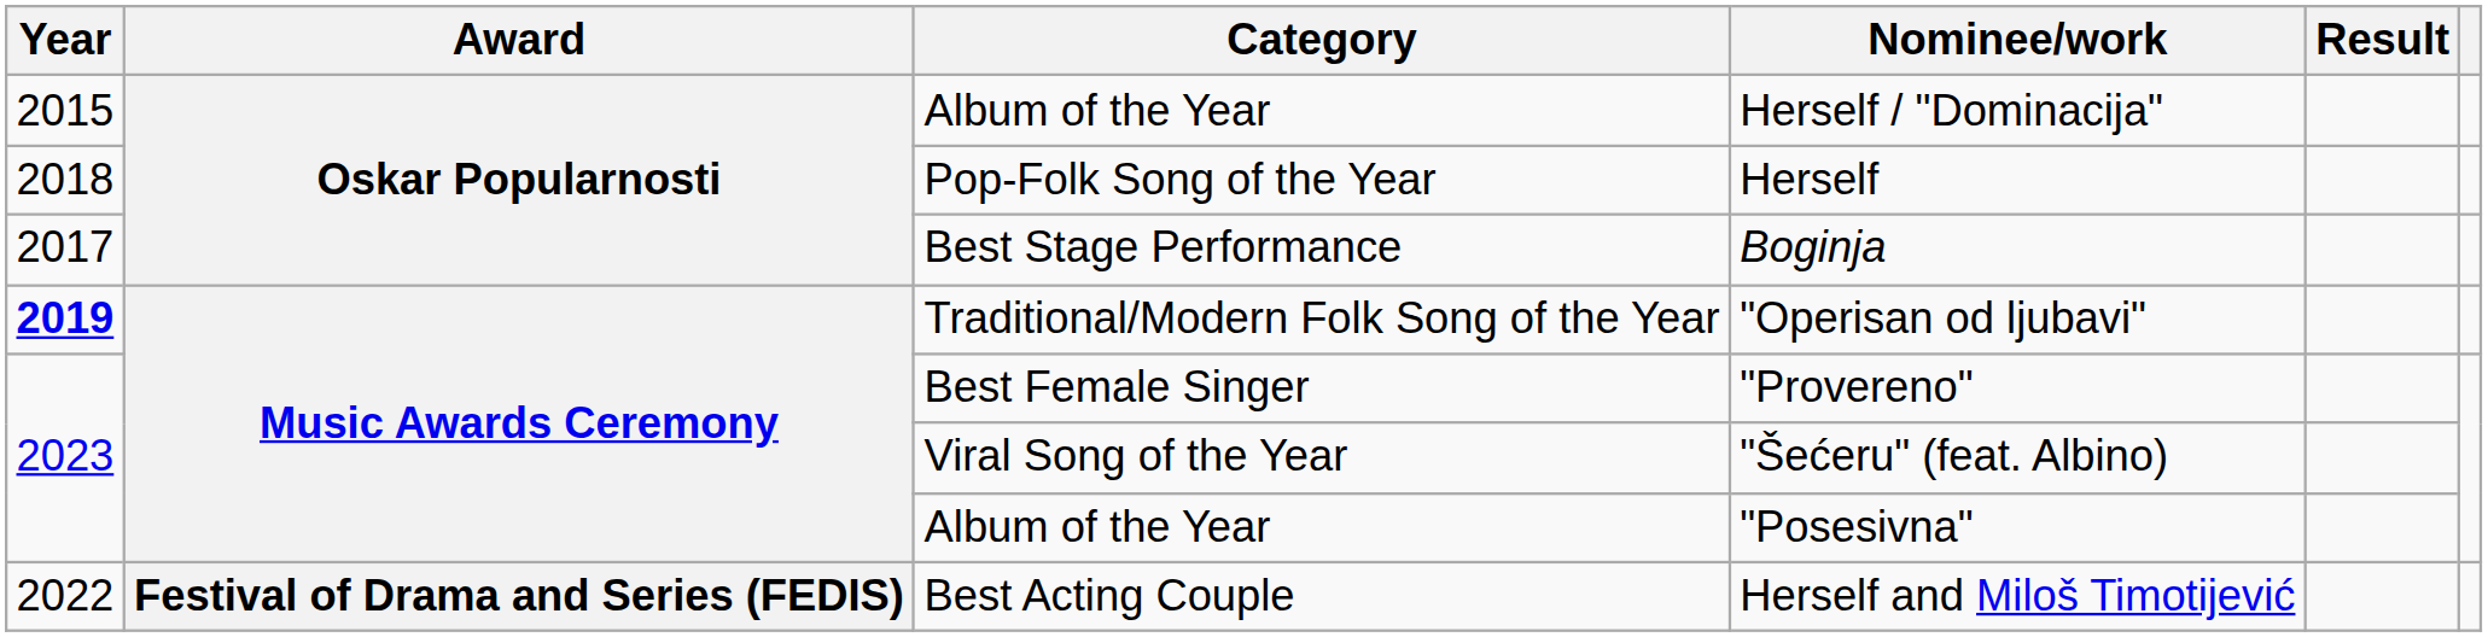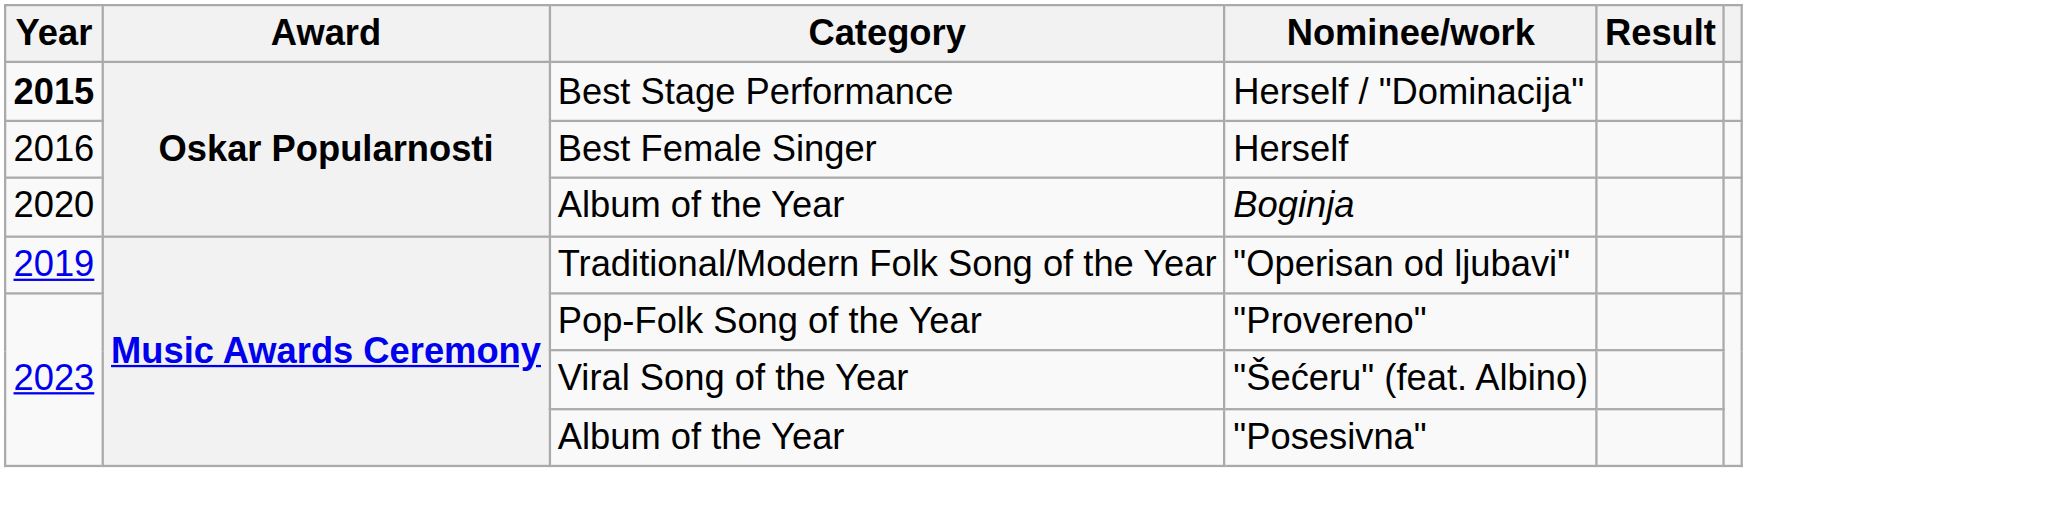Herself / "Dominacija" | Year: normal -> bold
Herself / "Dominacija" | Category: Album of the Year -> Best Stage Performance
Herself | Year: 2018 -> 2016
Herself | Category: Pop-Folk Song of the Year -> Best Female Singer
Boginja | Year: 2017 -> 2020
Boginja | Category: Best Stage Performance -> Album of the Year
"Operisan od ljubavi" | Year: bold -> normal
"Provereno" | Category: Best Female Singer -> Pop-Folk Song of the Year
- row: 2022 | Festival of Drama and Series (FEDIS) | Best Acting Couple | Herself and Miloš Timotijević
